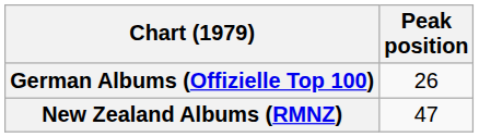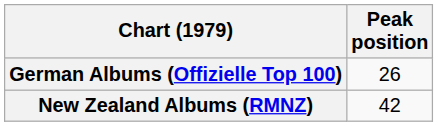New Zealand Albums (RMNZ) | Peak position: 47 -> 42
